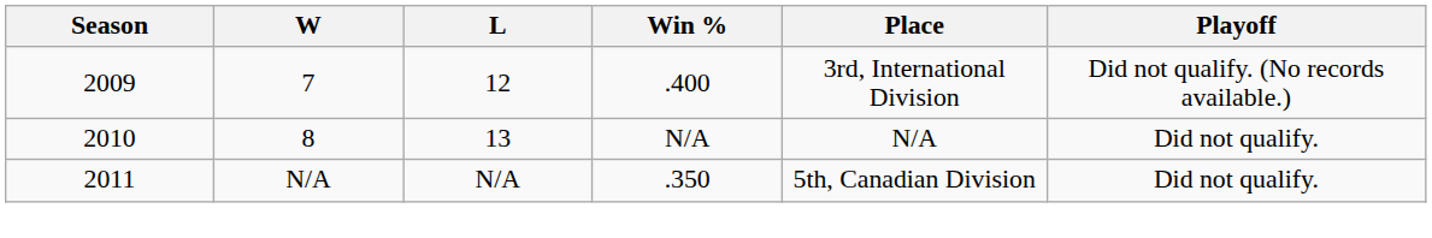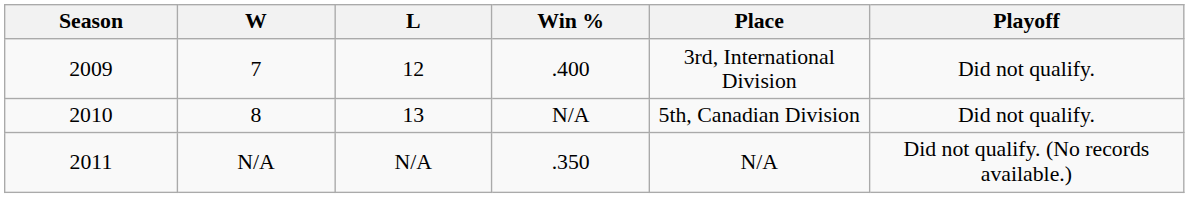2009 | Playoff: Did not qualify. (No records available.) -> Did not qualify.
2010 | Place: N/A -> 5th, Canadian Division
2011 | Place: 5th, Canadian Division -> N/A
2011 | Playoff: Did not qualify. -> Did not qualify. (No records available.)
